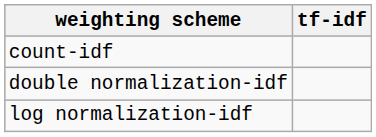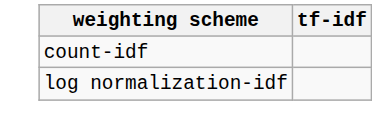- row: double normalization-idf
